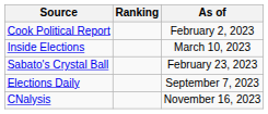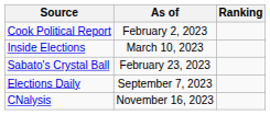columns swapped: Ranking <-> As of
